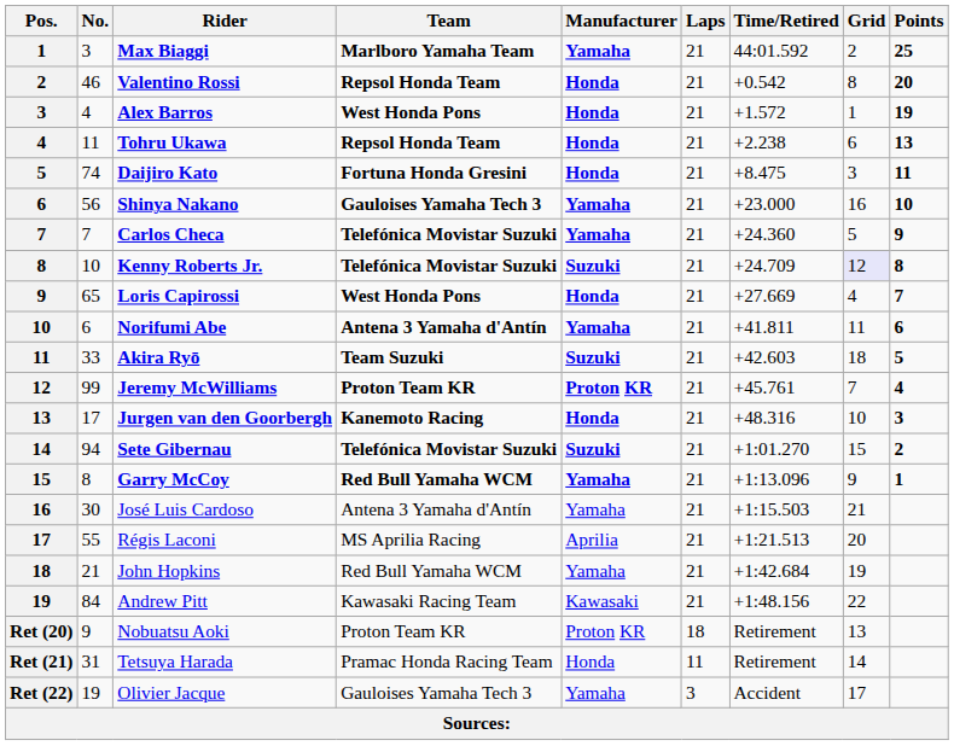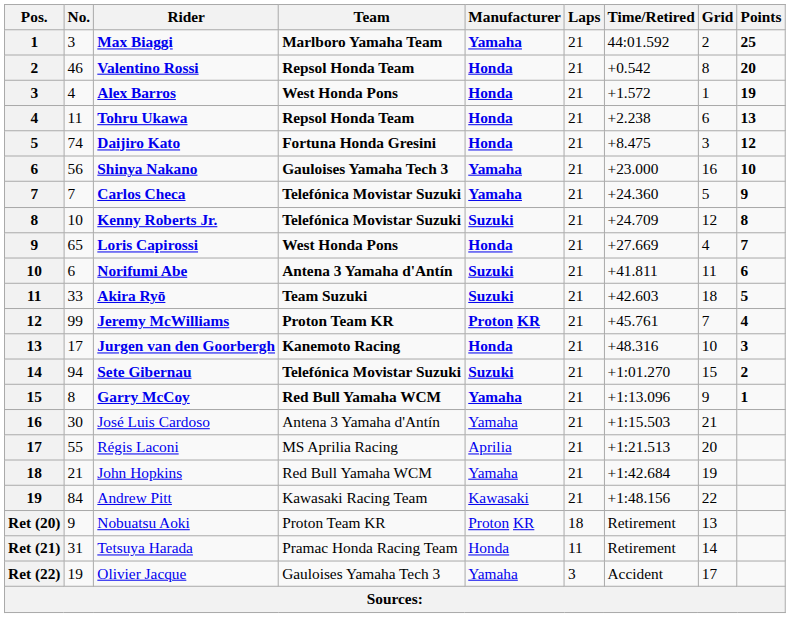Daijiro Kato | Points: 11 -> 12
Kenny Roberts Jr. | Grid: lavender background -> no background
Norifumi Abe | Manufacturer: Yamaha -> Suzuki
